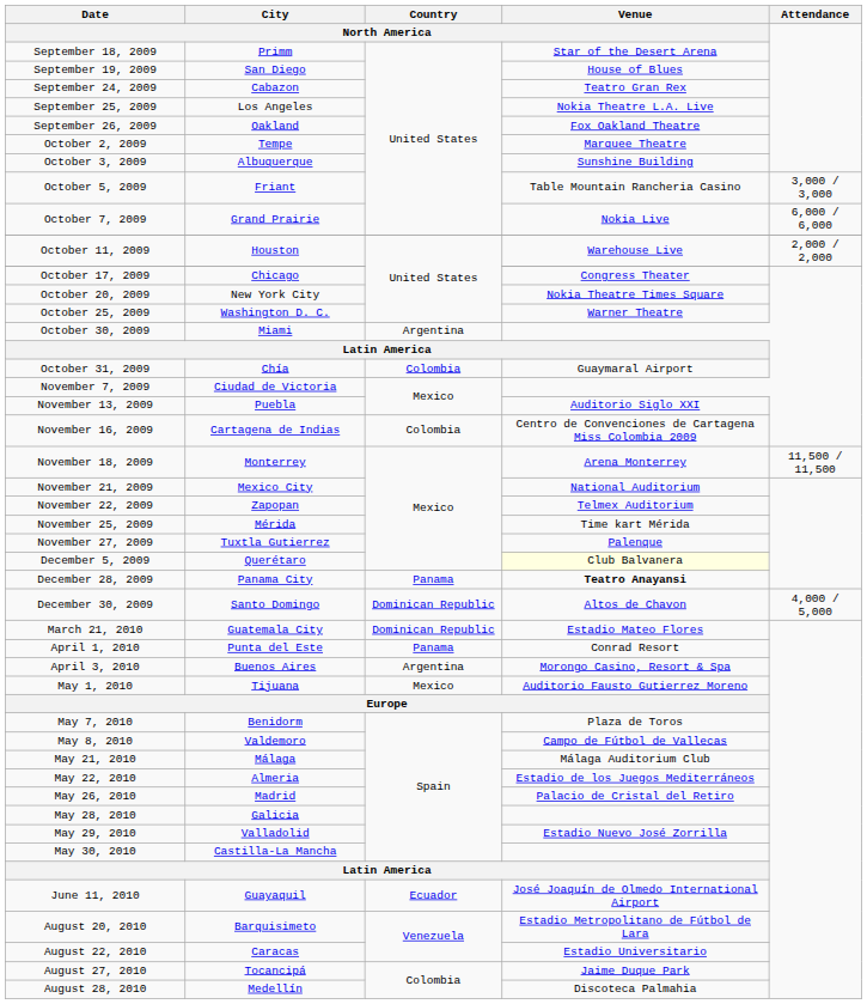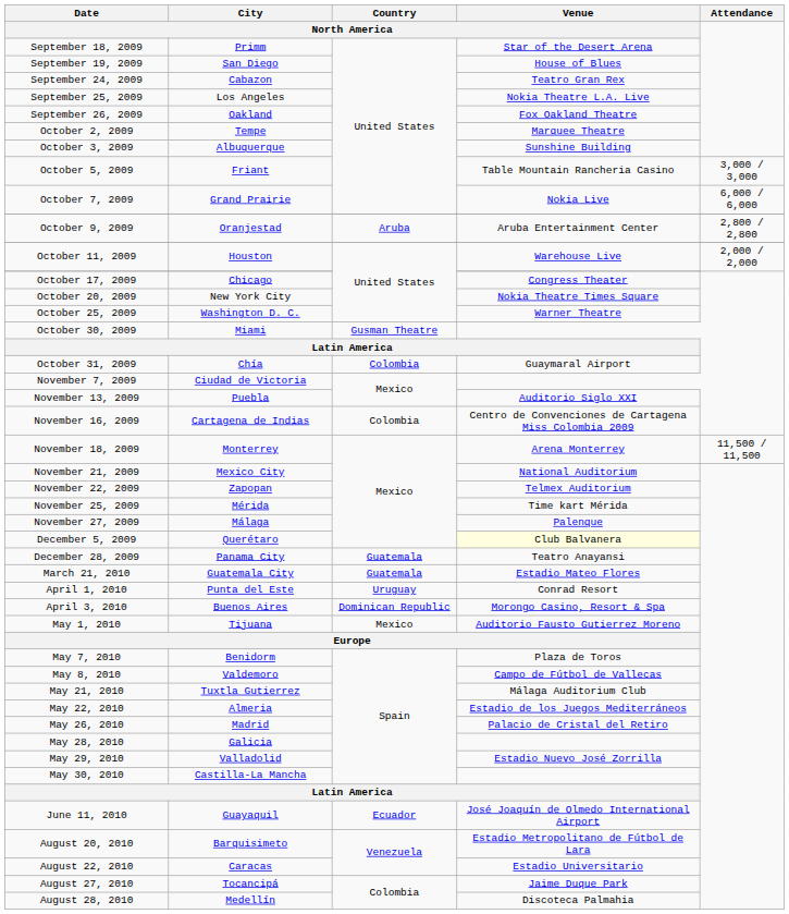+ row: October 9, 2009 | Oranjestad | Aruba | Aruba Entertainment Center | 2,800 / 2,800
October 30, 2009 | Country / North America: Argentina -> Gusman Theatre
November 27, 2009 | City / North America: Tuxtla Gutierrez -> Málaga
December 28, 2009 | Country / North America: Panama -> Guatemala
December 28, 2009 | Venue / North America: bold -> normal
- row: December 30, 2009 | Santo Domingo | Dominican Republic | Altos de Chavon | 4,000 / 5,000
March 21, 2010 | Country / North America: Dominican Republic -> Guatemala
April 1, 2010 | Country / North America: Panama -> Uruguay
April 3, 2010 | Country / North America: Argentina -> Dominican Republic
May 21, 2010 | City / North America: Málaga -> Tuxtla Gutierrez
